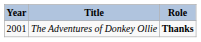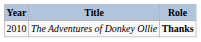The Adventures of Donkey Ollie | Year: 2001 -> 2010
